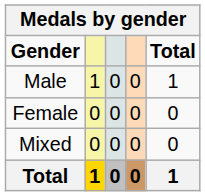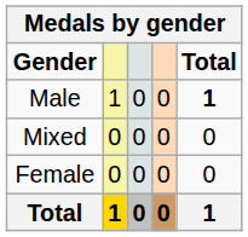Male | Total: normal -> bold
rows swapped: Female <-> Mixed
